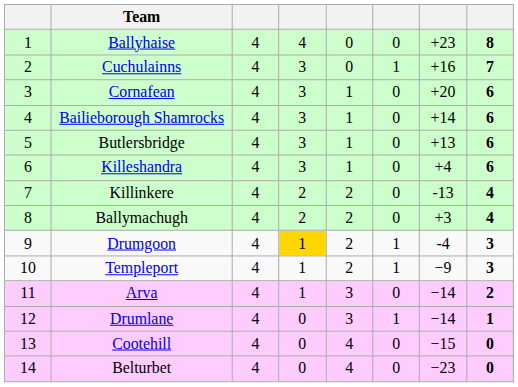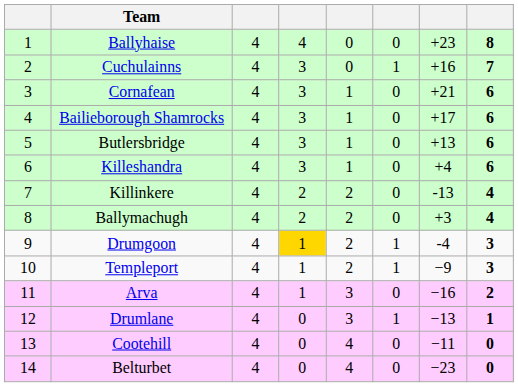Cornafean | column 7: +20 -> +21
Bailieborough Shamrocks | column 7: +14 -> +17
Arva | column 7: −14 -> −16
Drumlane | column 7: −14 -> −13
Cootehill | column 7: −15 -> −11
